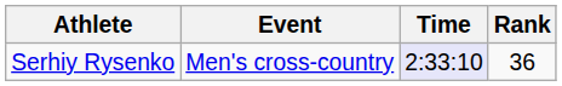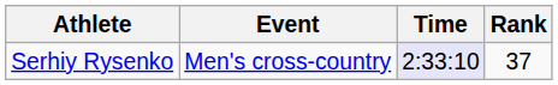Serhiy Rysenko | Rank: 36 -> 37
